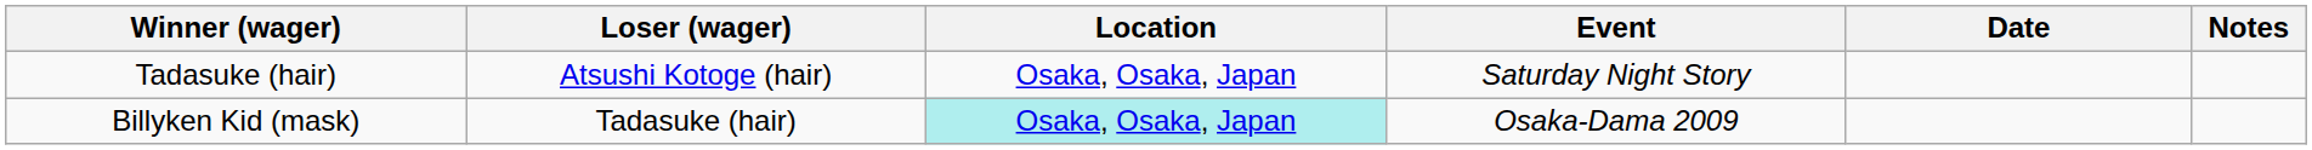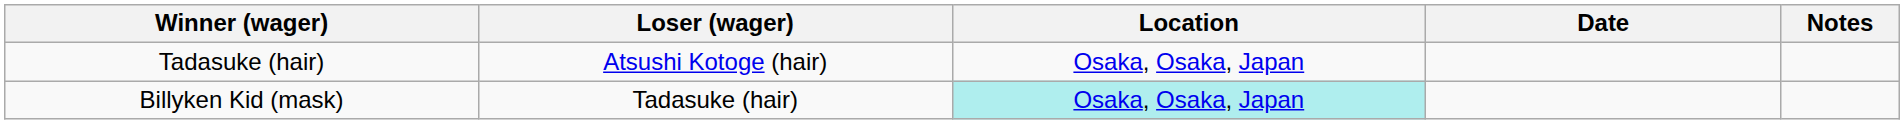- column: Event | Saturday Night Story | Osaka-Dama 2009
